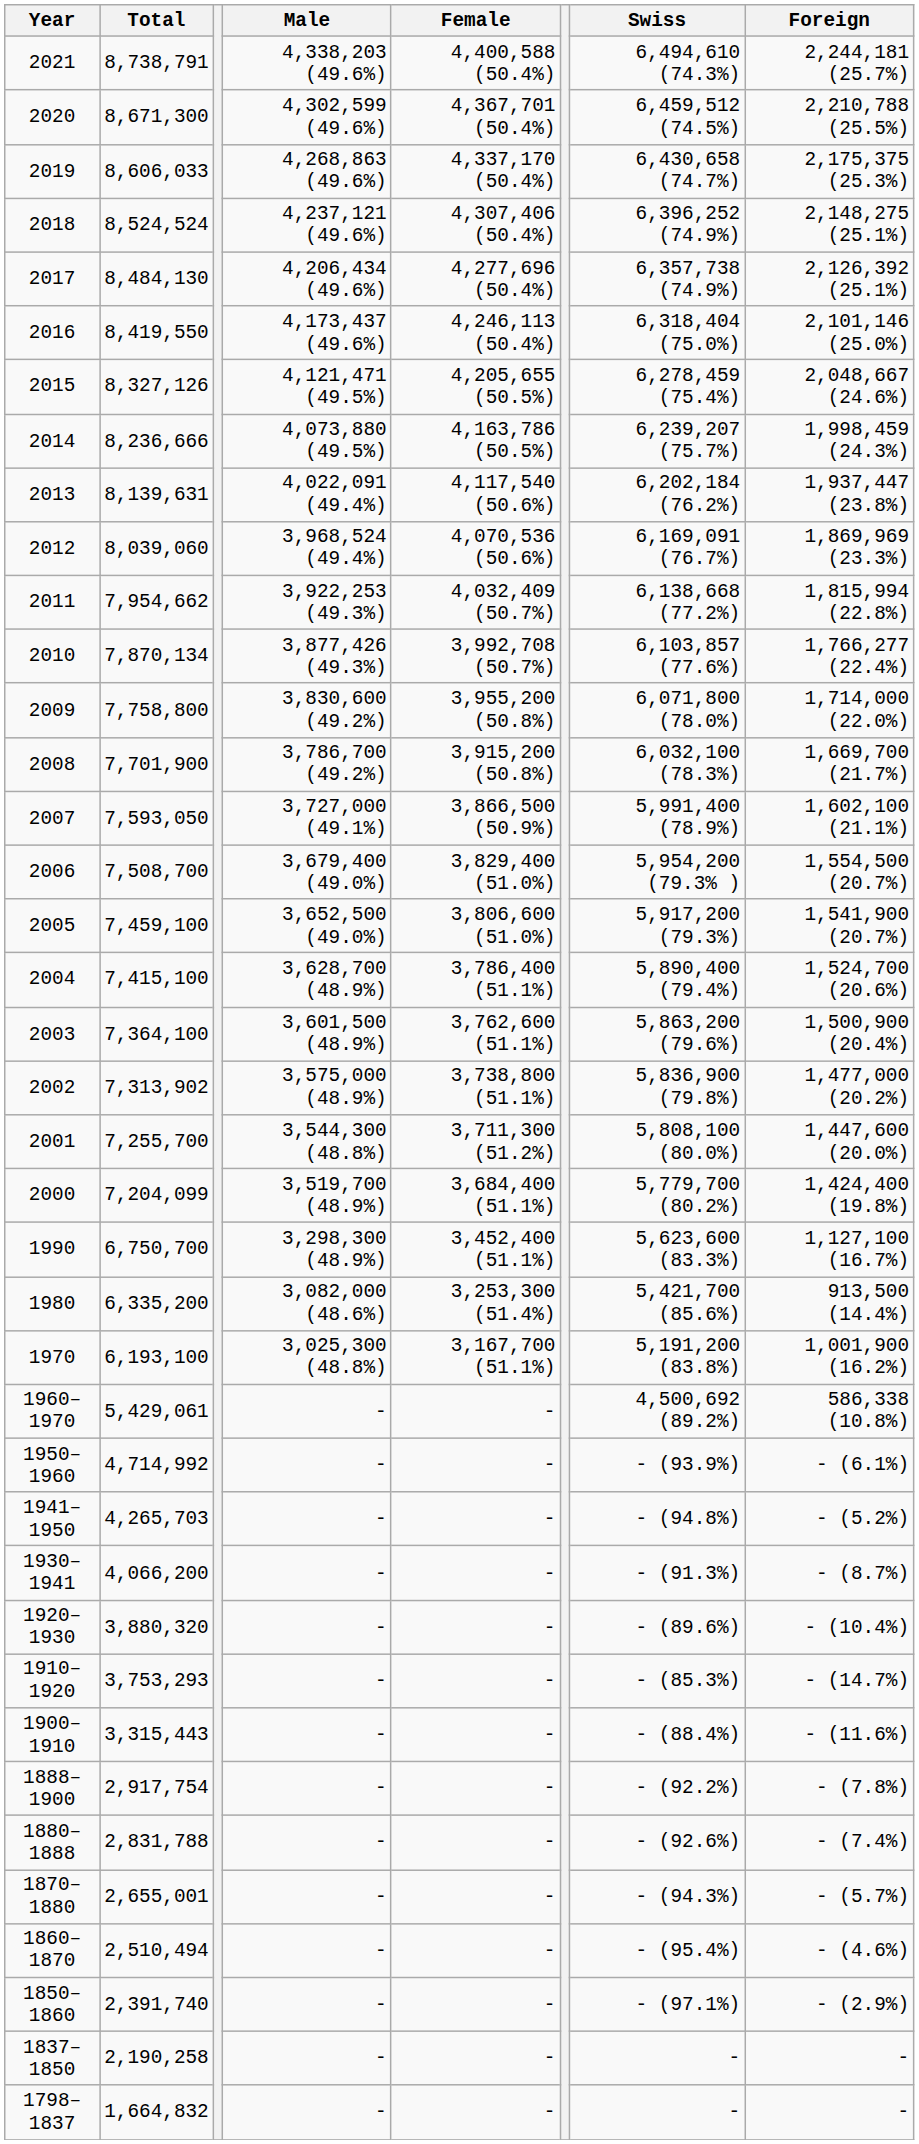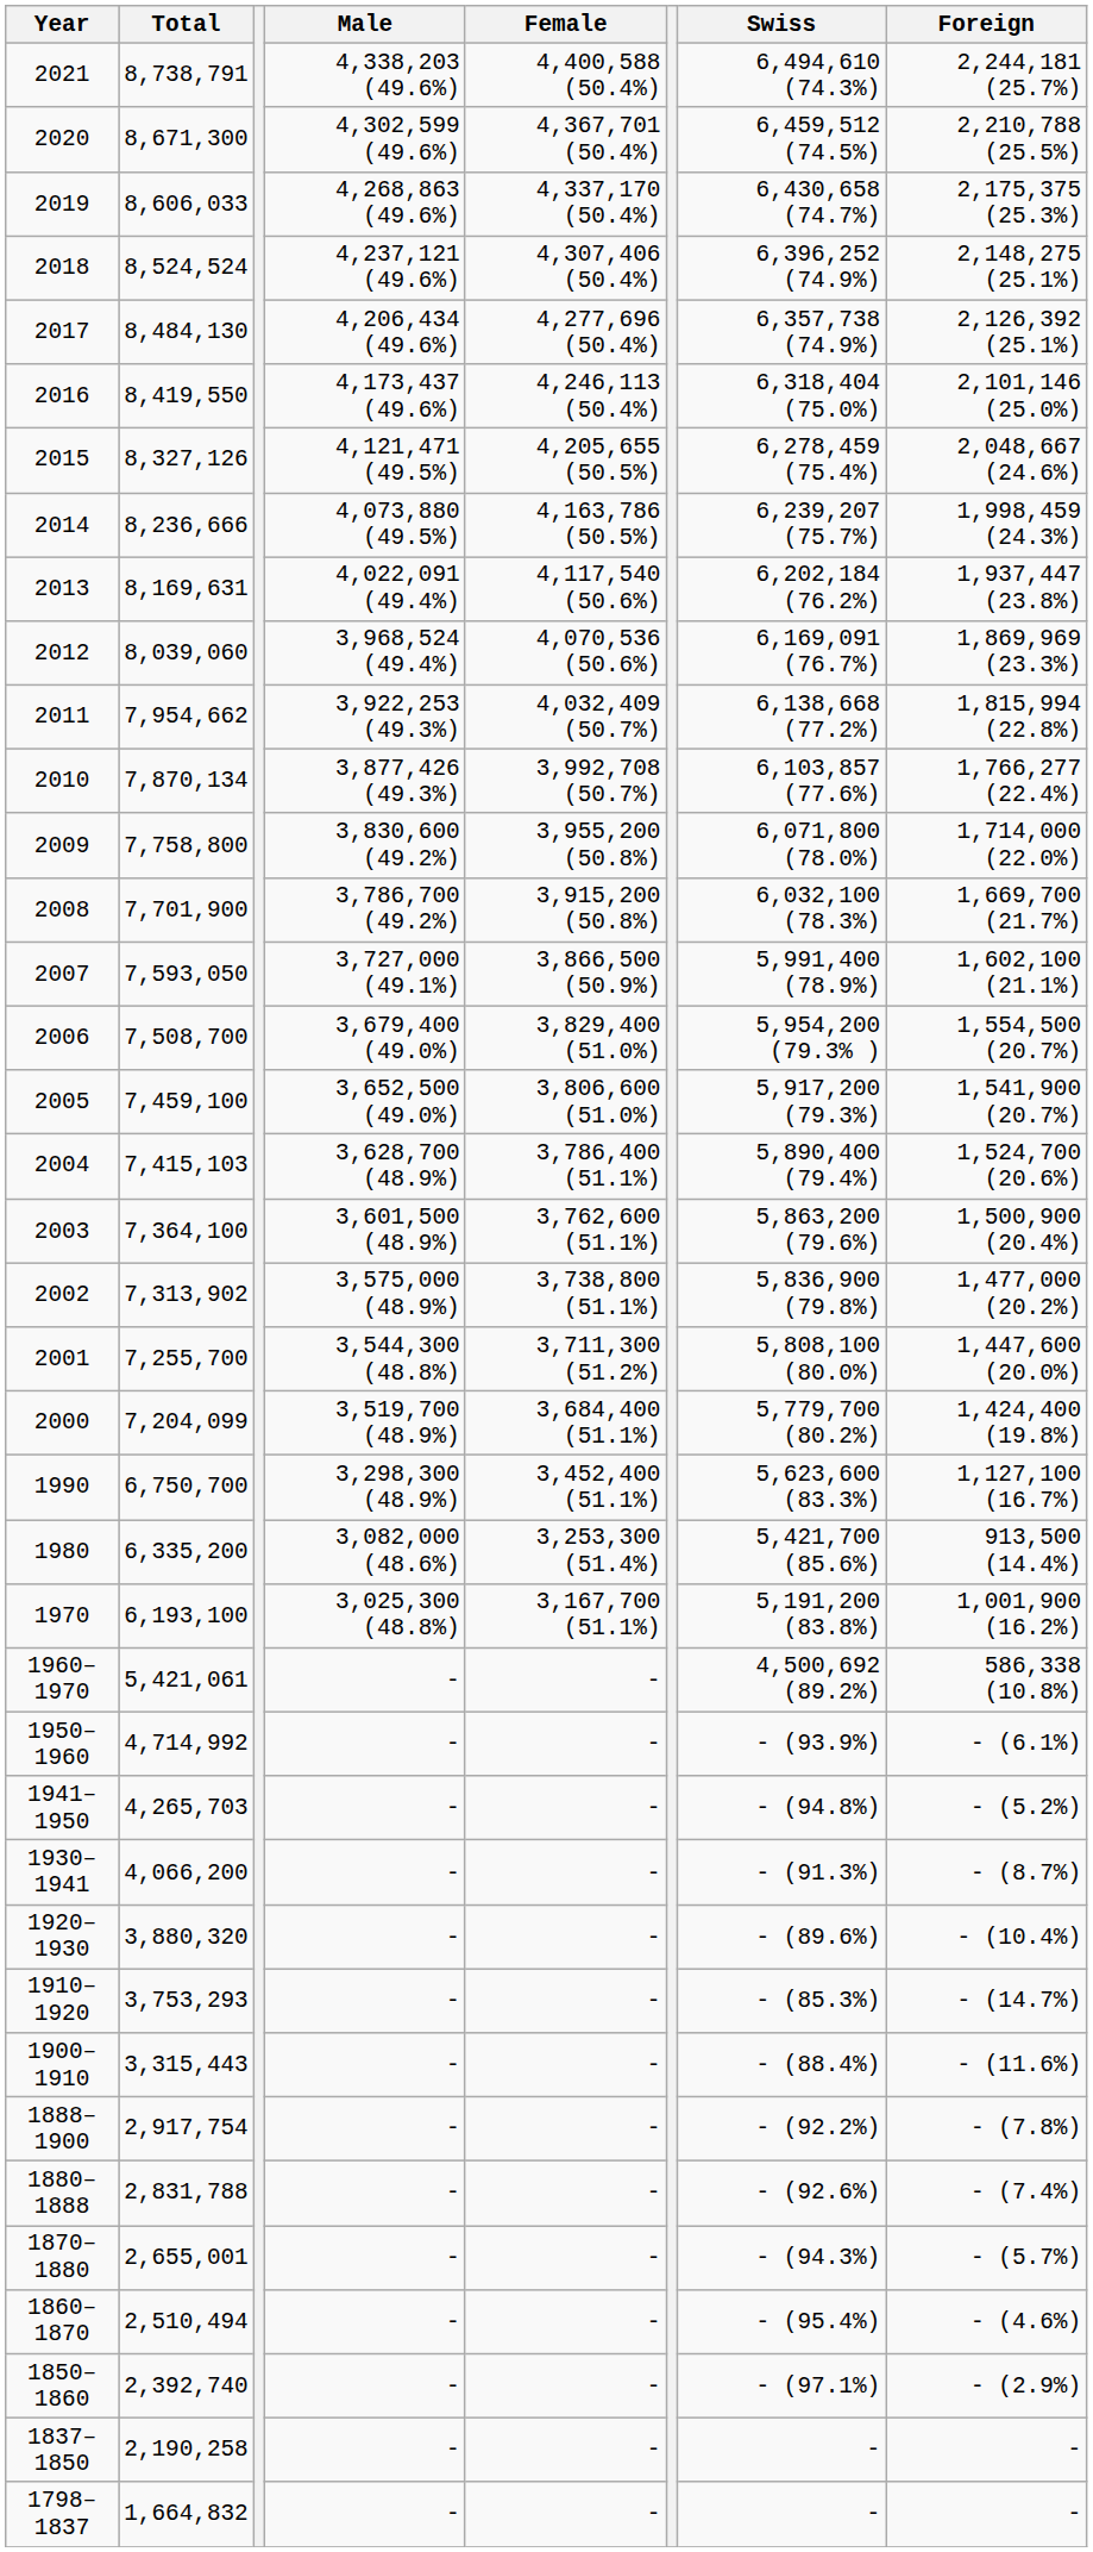2013 | Total: 8,139,631 -> 8,169,631
2004 | Total: 7,415,100 -> 7,415,103
1960–1970 | Total: 5,429,061 -> 5,421,061
1850–1860 | Total: 2,391,740 -> 2,392,740
